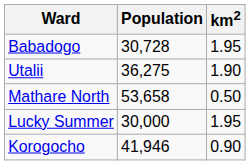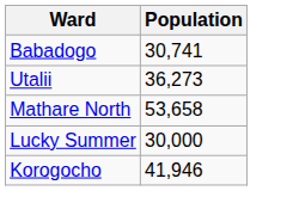- column: km2 | 1.95 | 1.90 | 0.50 | 1.95 | 0.90
Babadogo | Population: 30,728 -> 30,741
Utalii | Population: 36,275 -> 36,273
